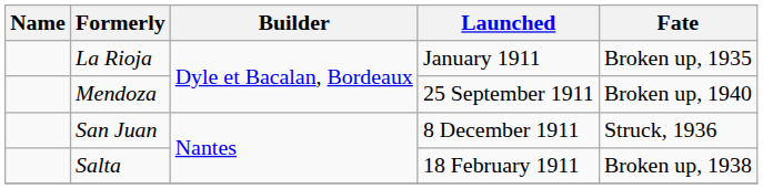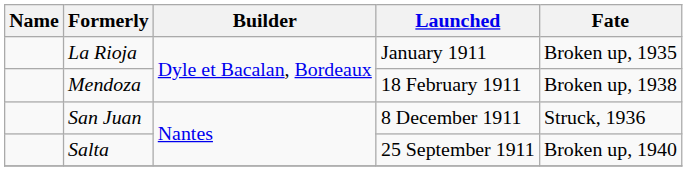Mendoza | Launched: 25 September 1911 -> 18 February 1911
Mendoza | Fate: Broken up, 1940 -> Broken up, 1938
Salta | Launched: 18 February 1911 -> 25 September 1911
Salta | Fate: Broken up, 1938 -> Broken up, 1940
